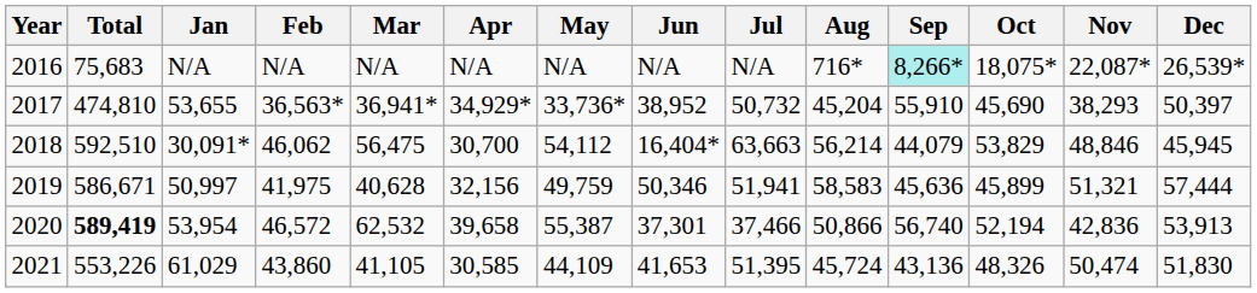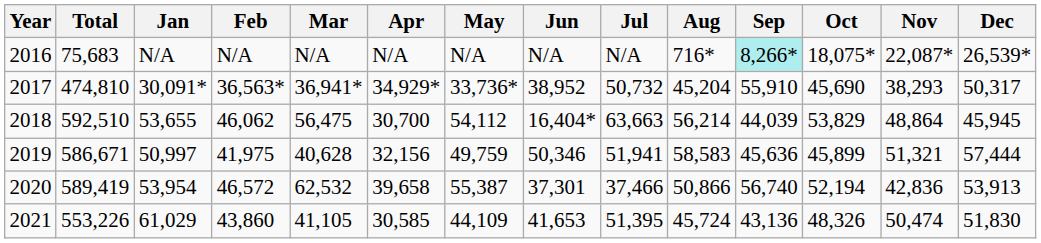2017 | Jan: 53,655 -> 30,091*
2017 | Dec: 50,397 -> 50,317
2018 | Jan: 30,091* -> 53,655
2018 | Sep: 44,079 -> 44,039
2018 | Nov: 48,846 -> 48,864
2020 | Total: bold -> normal
